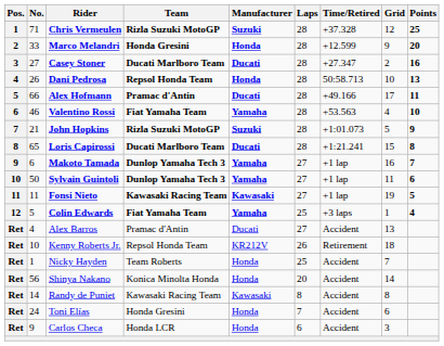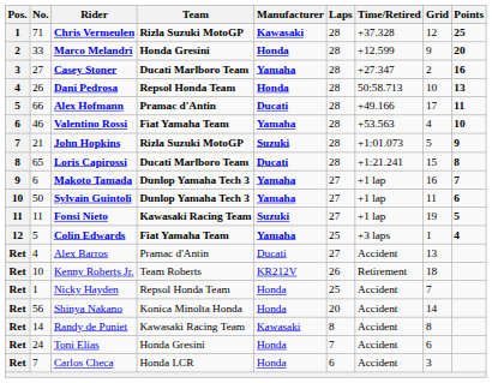Chris Vermeulen | Manufacturer: Suzuki -> Kawasaki
Casey Stoner | Manufacturer: Ducati -> Yamaha
Fonsi Nieto | Manufacturer: Kawasaki -> Suzuki
Kenny Roberts Jr. | Team: Repsol Honda Team -> Team Roberts
Nicky Hayden | Team: Team Roberts -> Repsol Honda Team
Carlos Checa | No.: 9 -> 7
